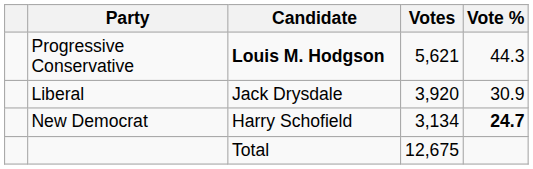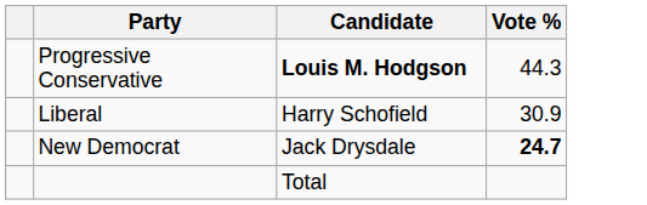- column: Votes | 5,621 | 3,920 | 3,134 | 12,675
Liberal | Candidate: Jack Drysdale -> Harry Schofield
New Democrat | Candidate: Harry Schofield -> Jack Drysdale
